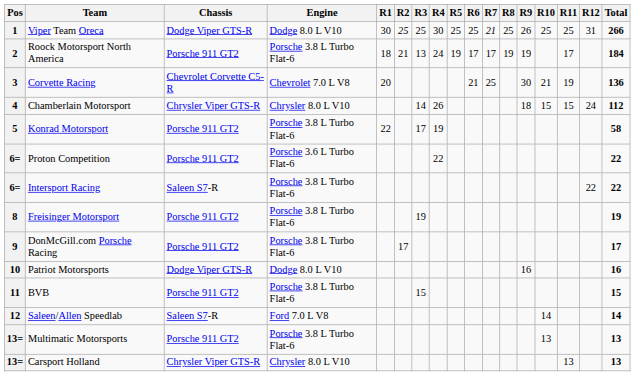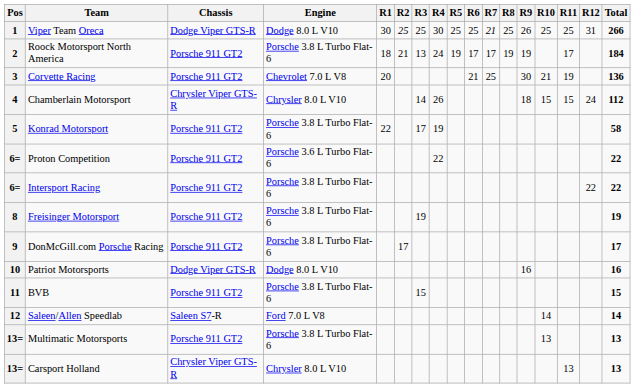Corvette Racing | Chassis: Chevrolet Corvette C5-R -> Porsche 911 GT2
Intersport Racing | Chassis: Saleen S7-R -> Porsche 911 GT2
